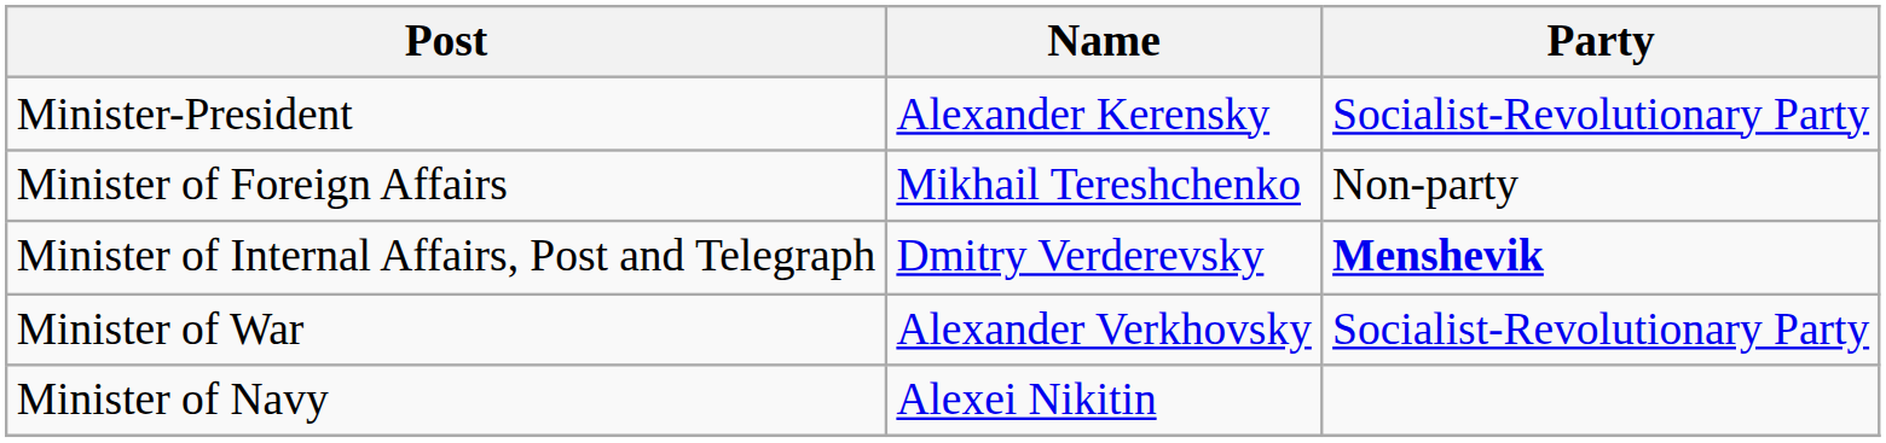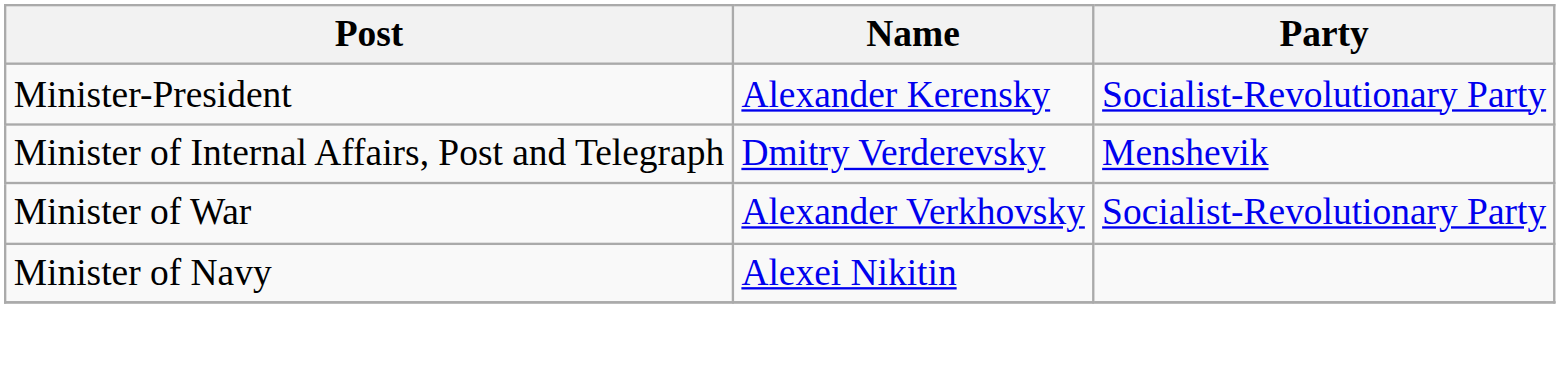- row: Minister of Foreign Affairs | Mikhail Tereshchenko | Non-party
Minister of Internal Affairs, Post and Telegraph | Party: bold -> normal
